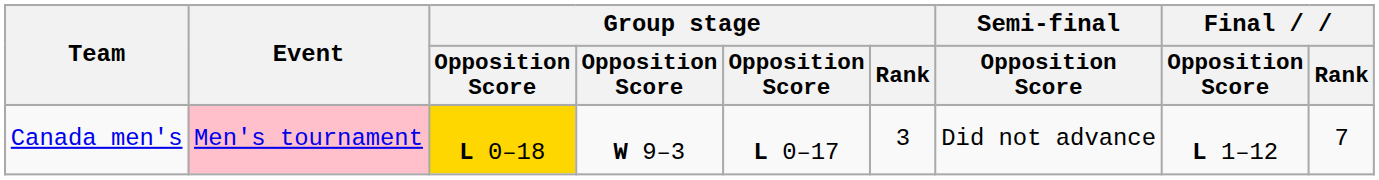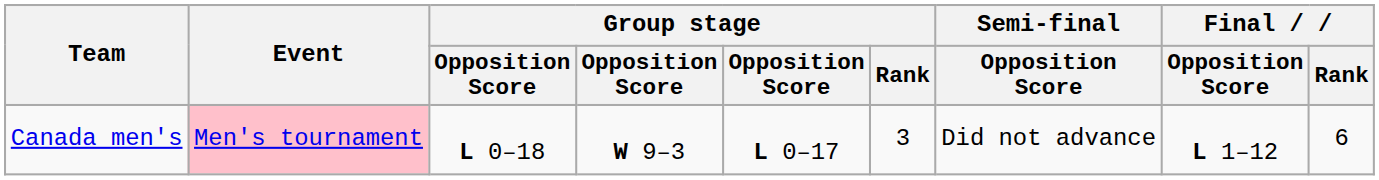Canada men's | column 3: gold background -> no background
Canada men's | Final / Rank: 7 -> 6
